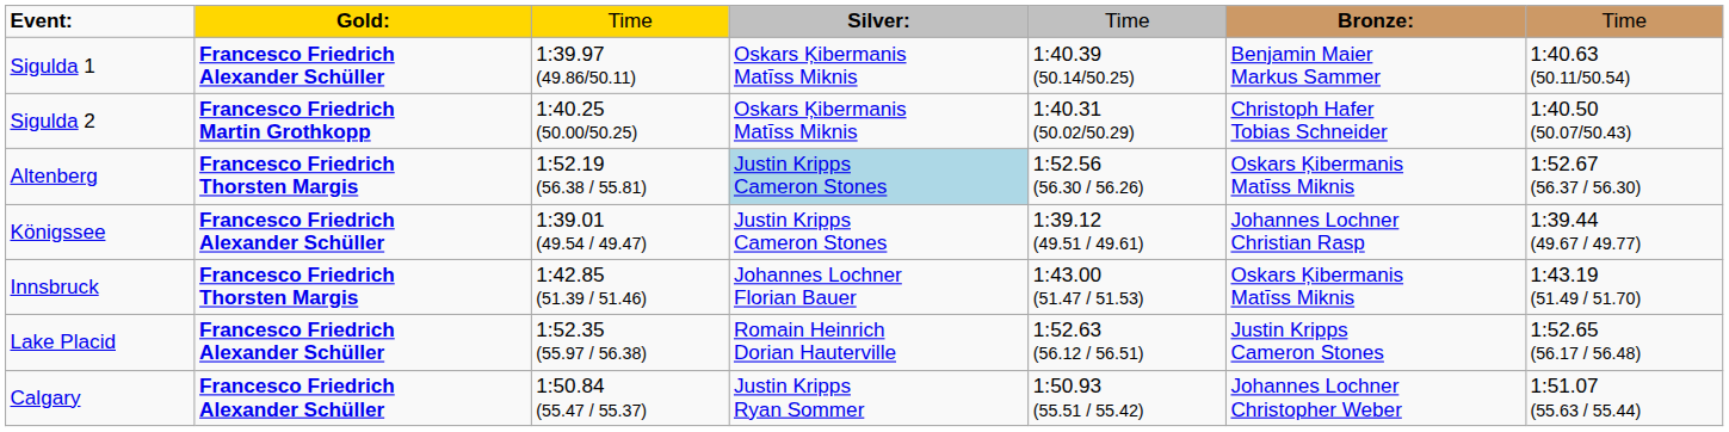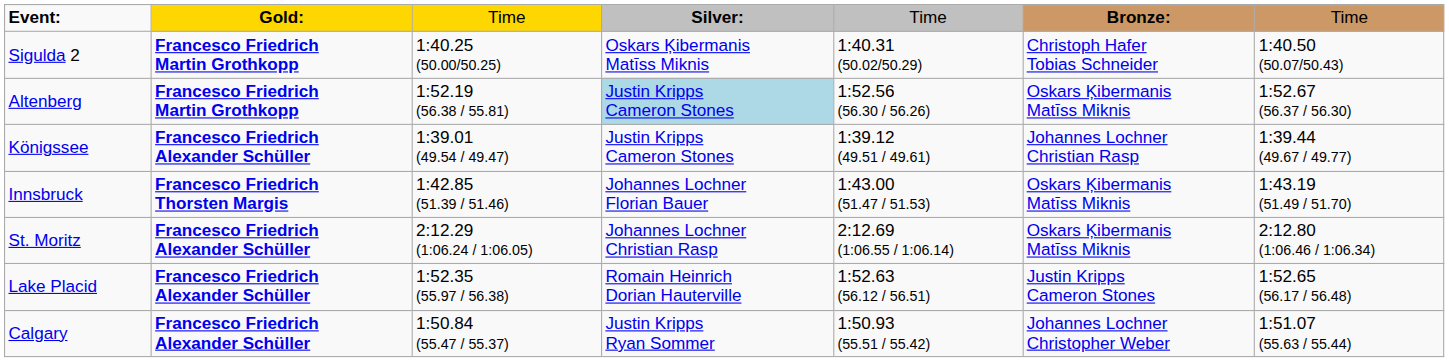- row: Sigulda 1 | Francesco Friedrich Alexander Schüller | 1:39.97 (49.86/50.11) | Oskars Ķibermanis Matīss Miknis | 1:40.39 (50.14/50.25) | Benjamin Maier Markus Sammer | 1:40.63 (50.11/50.54)
Altenberg | column 2: Francesco Friedrich Thorsten Margis -> Francesco Friedrich Martin Grothkopp
+ row: St. Moritz | Francesco Friedrich Alexander Schüller | 2:12.29 (1:06.24 / 1:06.05) | Johannes Lochner Christian Rasp | 2:12.69 (1:06.55 / 1:06.14) | Oskars Ķibermanis Matīss Miknis | 2:12.80 (1:06.46 / 1:06.34)
